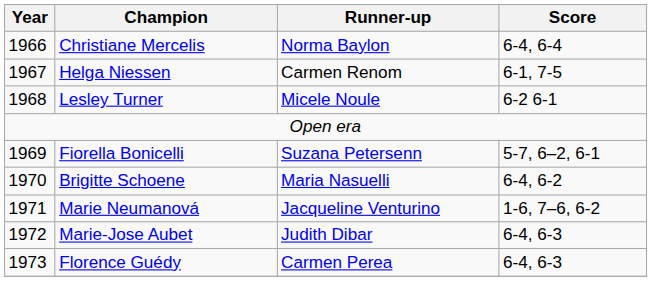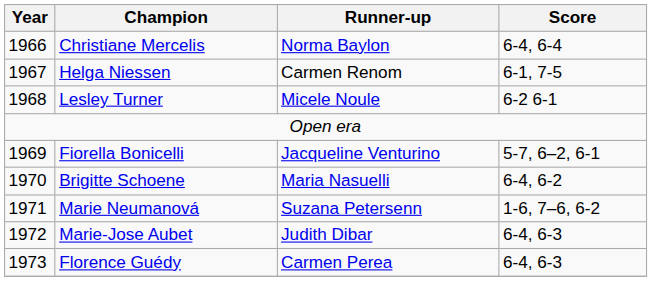Fiorella Bonicelli | Runner-up: Suzana Petersenn -> Jacqueline Venturino
Marie Neumanová | Runner-up: Jacqueline Venturino -> Suzana Petersenn
